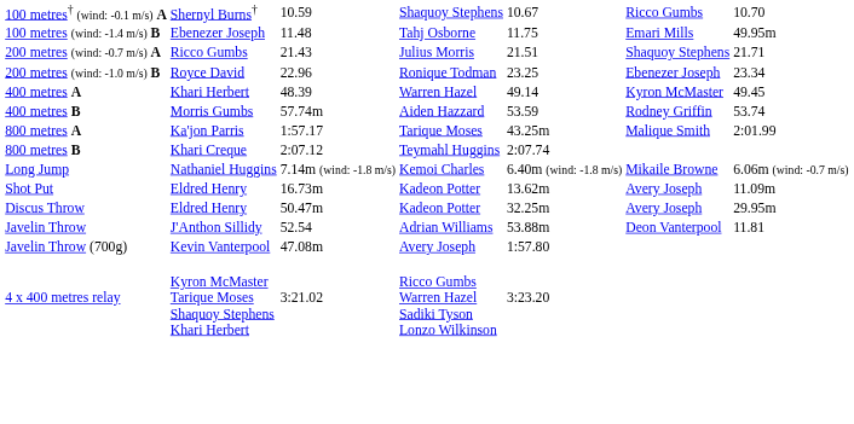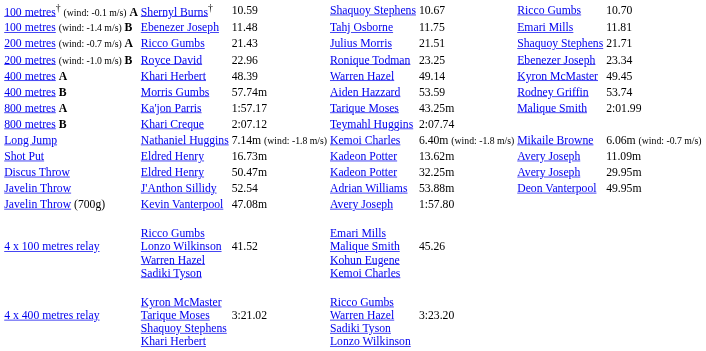100 metres (wind: -1.4 m/s) B | column 7: 49.95m -> 11.81
Javelin Throw | column 7: 11.81 -> 49.95m
+ row: 4 x 100 metres relay | Ricco Gumbs Lonzo Wilkinson Warren Hazel Sadiki Tyson | 41.52 | Emari Mills Malique Smith Kohun Eugene Kemoi Charles | 45.26
